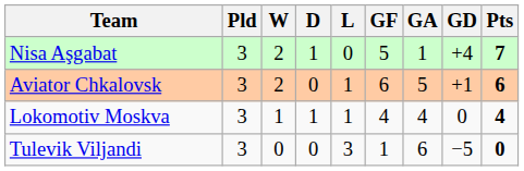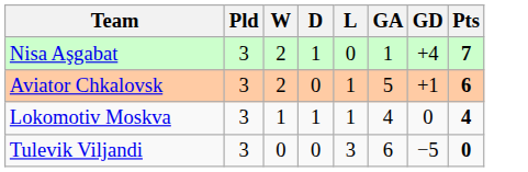- column: GF | 5 | 6 | 4 | 1
